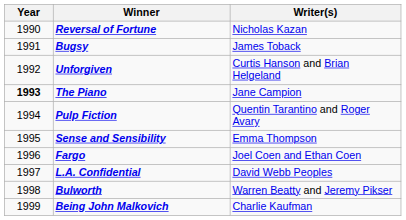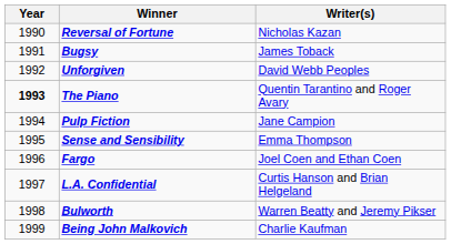Unforgiven | Writer(s): Curtis Hanson and Brian Helgeland -> David Webb Peoples
The Piano | Writer(s): Jane Campion -> Quentin Tarantino and Roger Avary
Pulp Fiction | Writer(s): Quentin Tarantino and Roger Avary -> Jane Campion
L.A. Confidential | Writer(s): David Webb Peoples -> Curtis Hanson and Brian Helgeland
